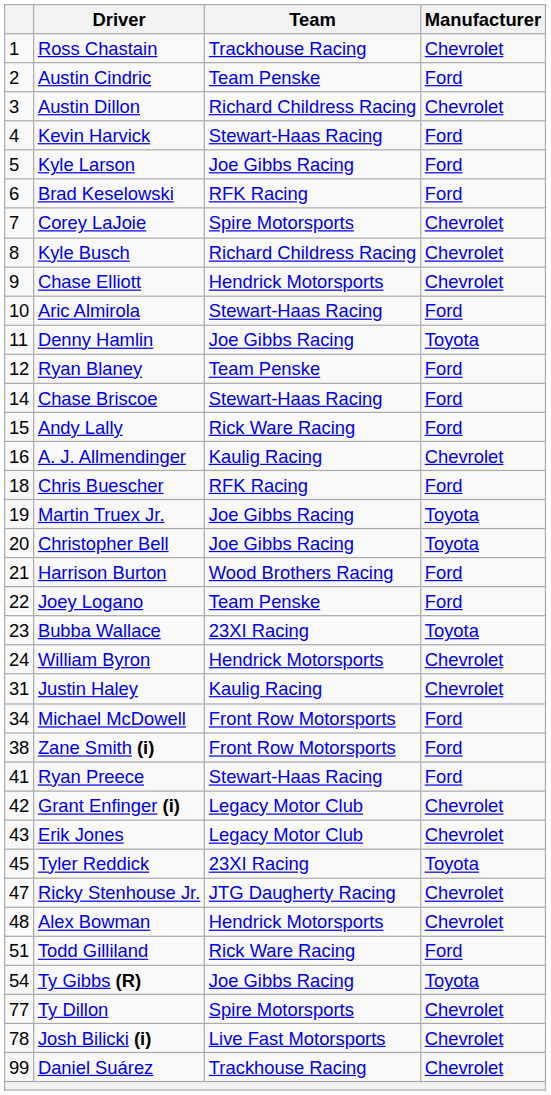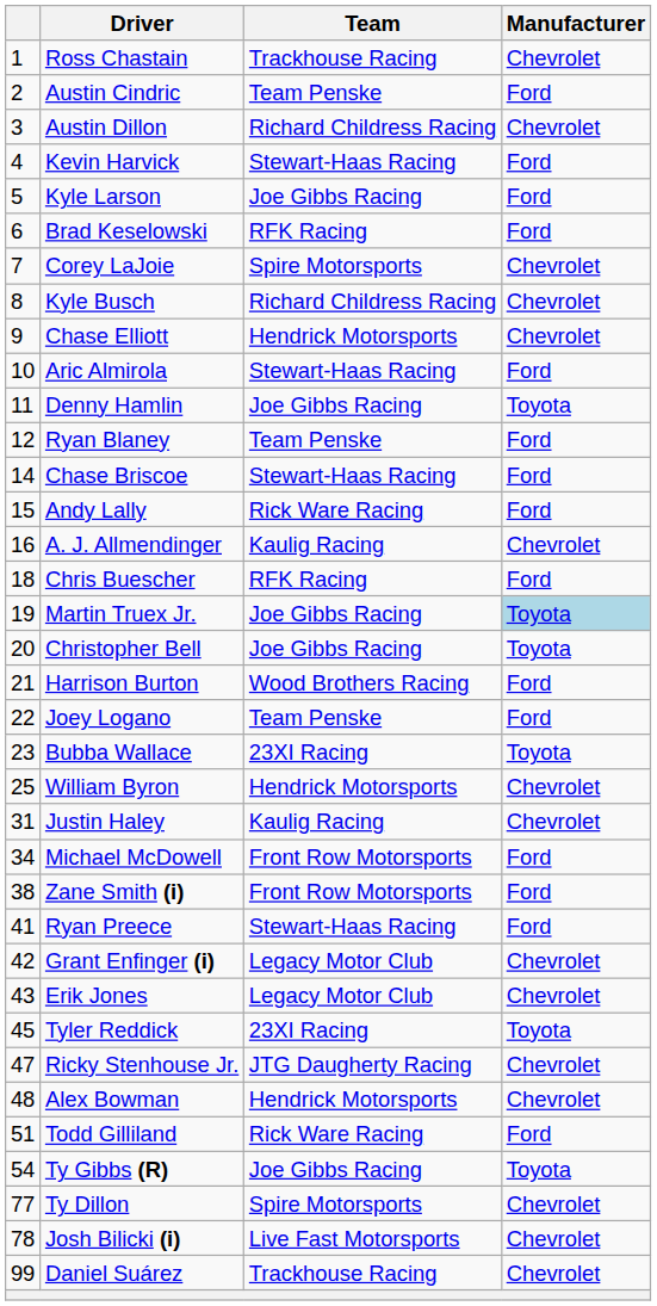Martin Truex Jr. | Manufacturer: no background -> lightblue background
William Byron | column 1: 24 -> 25
